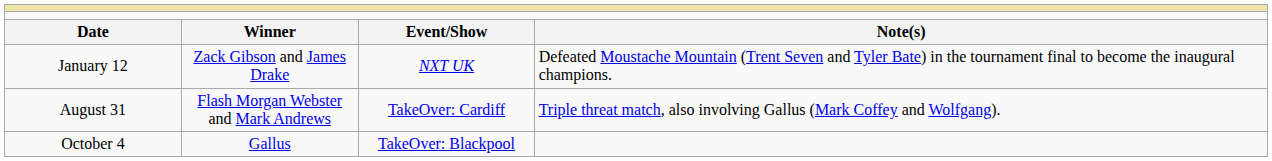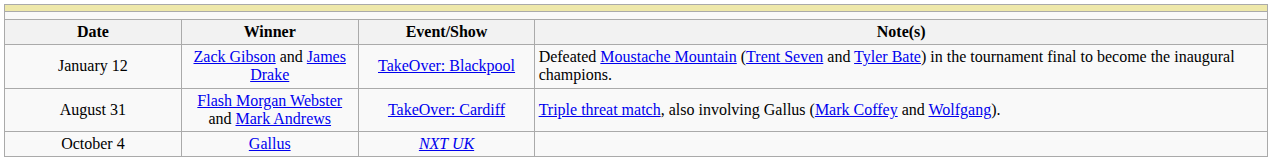January 12 | column 3: NXT UK -> TakeOver: Blackpool
October 4 | column 3: TakeOver: Blackpool -> NXT UK
